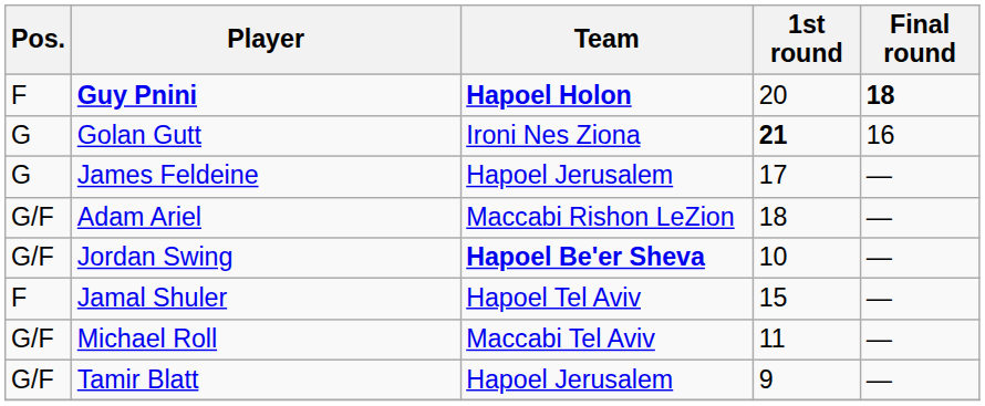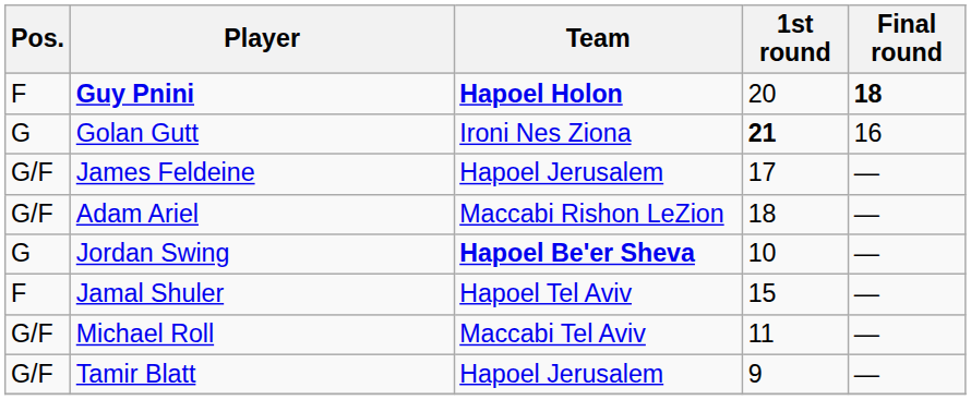James Feldeine | Pos.: G -> G/F
Jordan Swing | Pos.: G/F -> G
